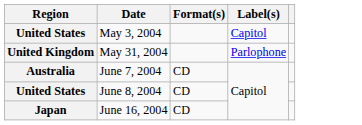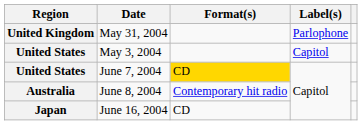rows swapped: May 3, 2004 <-> May 31, 2004
June 7, 2004 | Region: Australia -> United States
June 7, 2004 | Format(s): no background -> gold background
June 8, 2004 | Region: United States -> Australia
June 8, 2004 | Format(s): CD -> Contemporary hit radio
